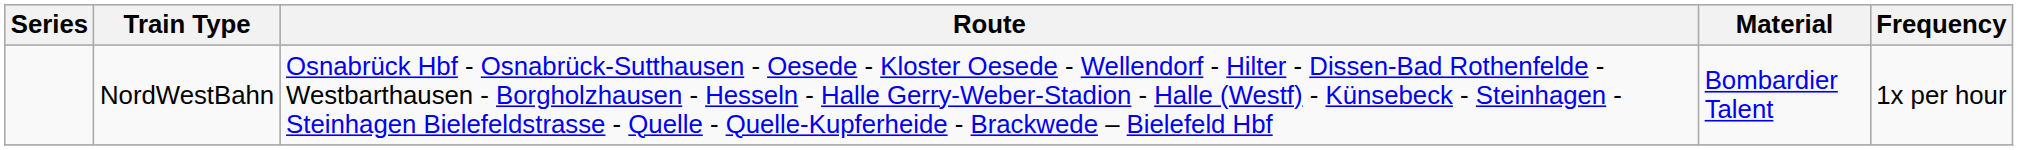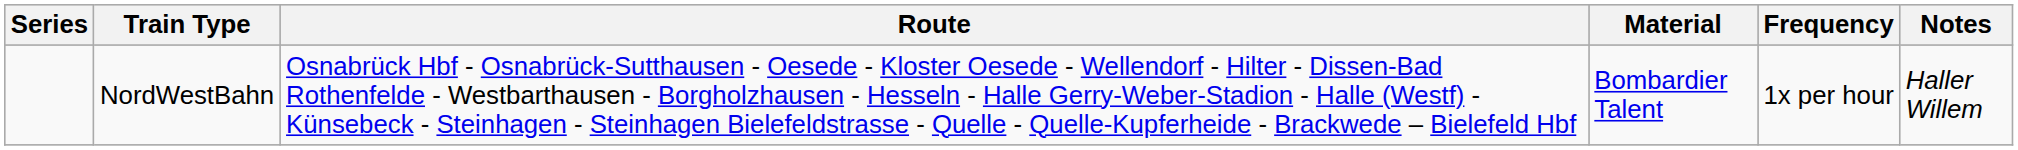+ column: Notes | Haller Willem
